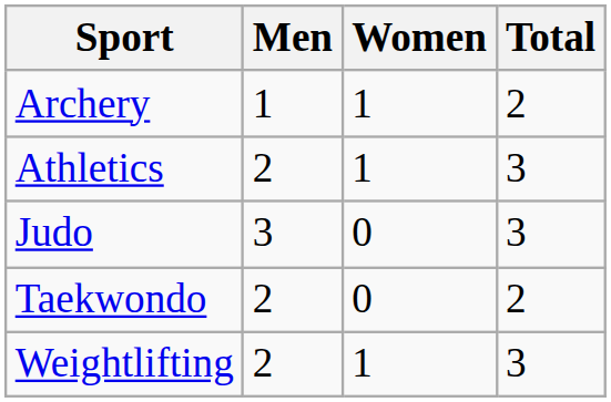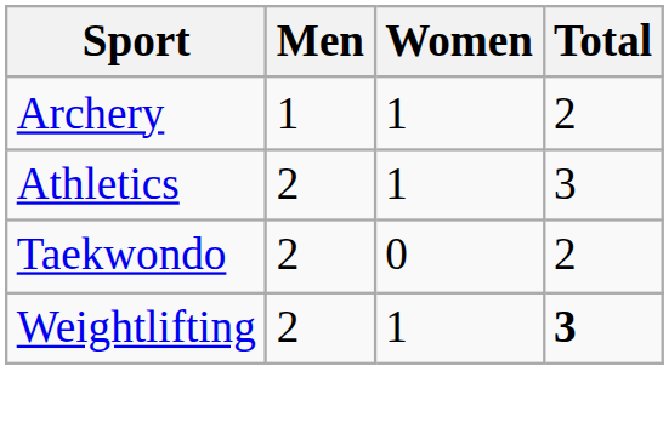- row: Judo | 3 | 0 | 3
Weightlifting | Total: normal -> bold
